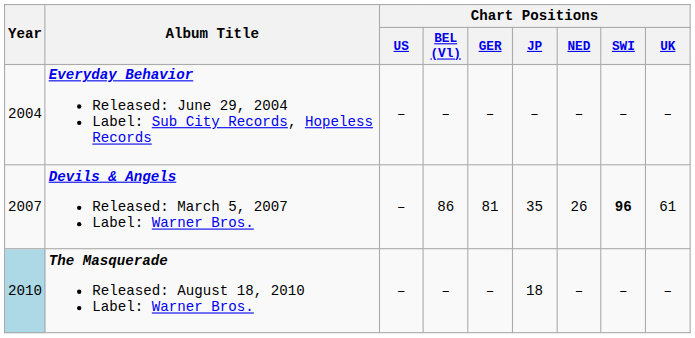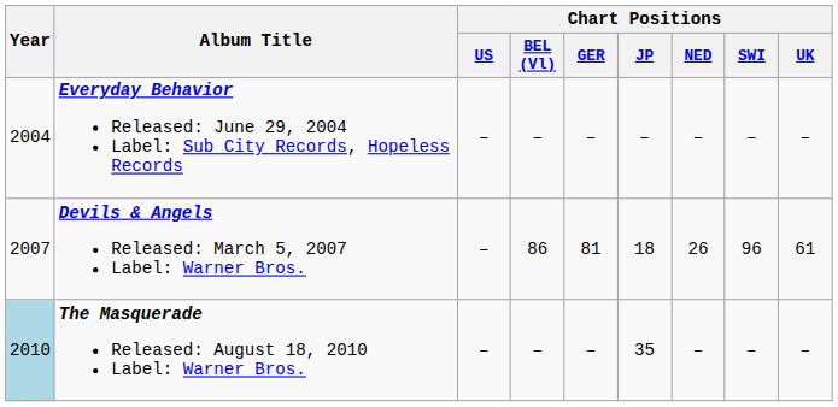Devils & Angels Released: March 5, 2007 Label: Warner Bros. | Chart Positions / JP: 35 -> 18
Devils & Angels Released: March 5, 2007 Label: Warner Bros. | Chart Positions / SWI: bold -> normal
The Masquerade Released: August 18, 2010 Label: Warner Bros. | Chart Positions / JP: 18 -> 35
